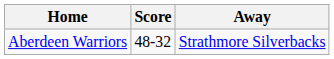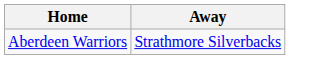- column: Score | 48-32
